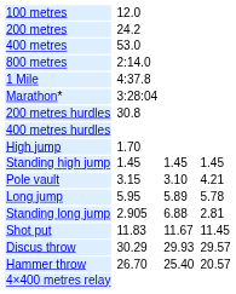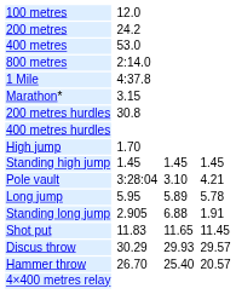Marathon* | column 3: 3:28:04 -> 3.15
Pole vault | column 3: 3.15 -> 3:28:04
Standing long jump | column 7: 2.81 -> 1.91
Shot put | column 5: 11.67 -> 11.65
